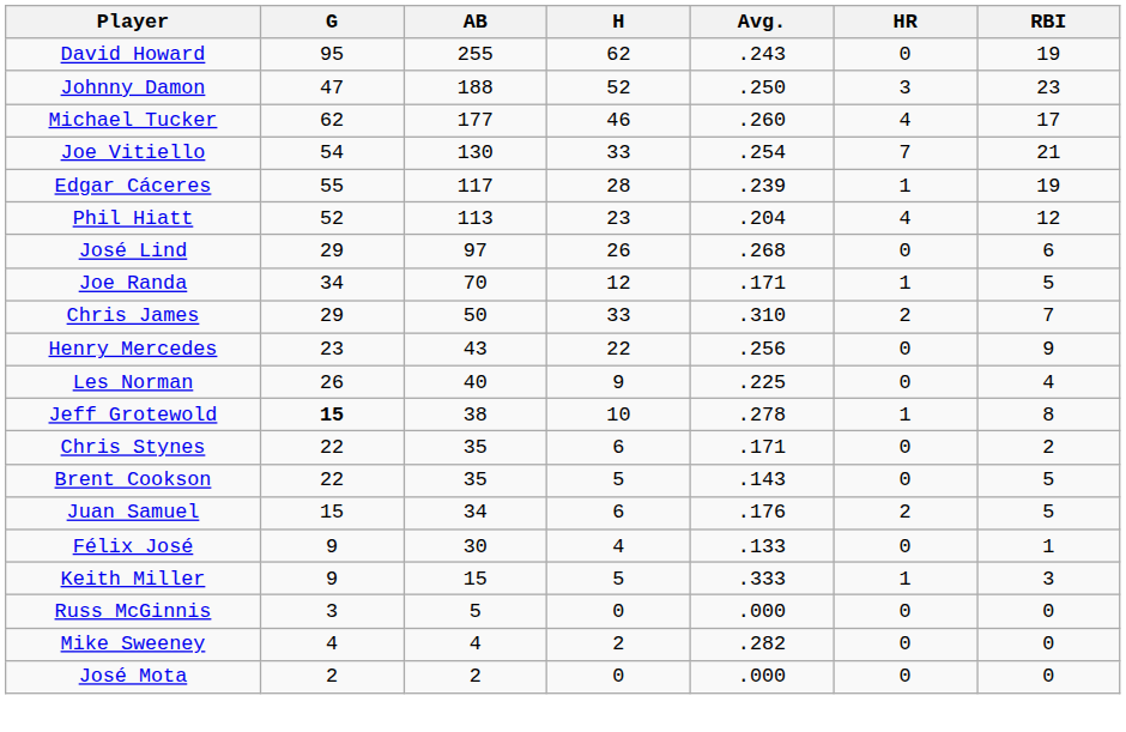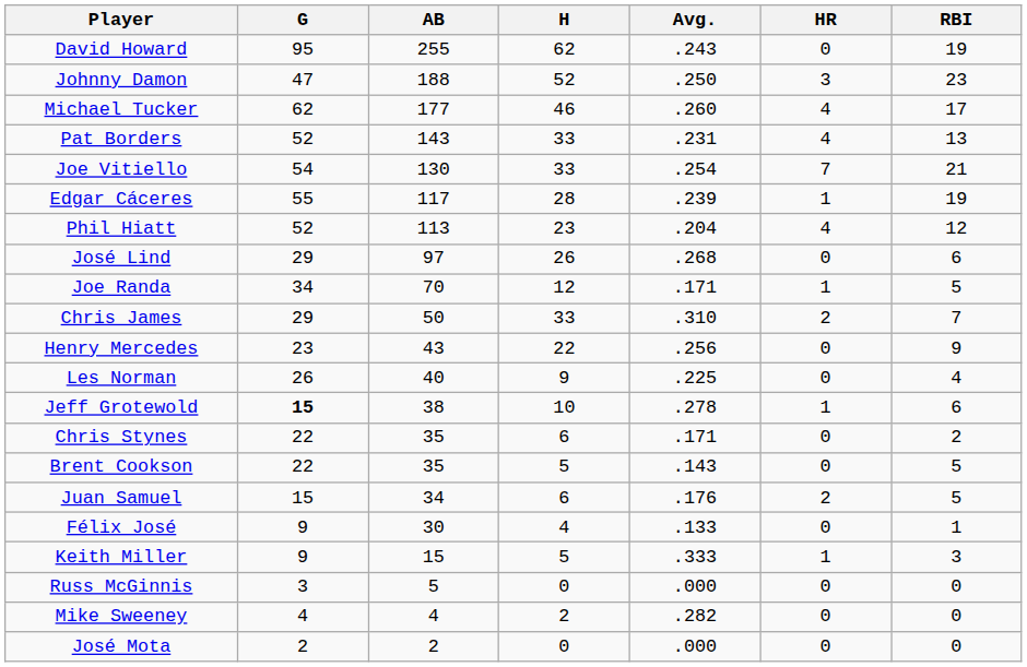+ row: Pat Borders | 52 | 143 | 33 | .231 | 4 | 13
Jeff Grotewold | RBI: 8 -> 6
